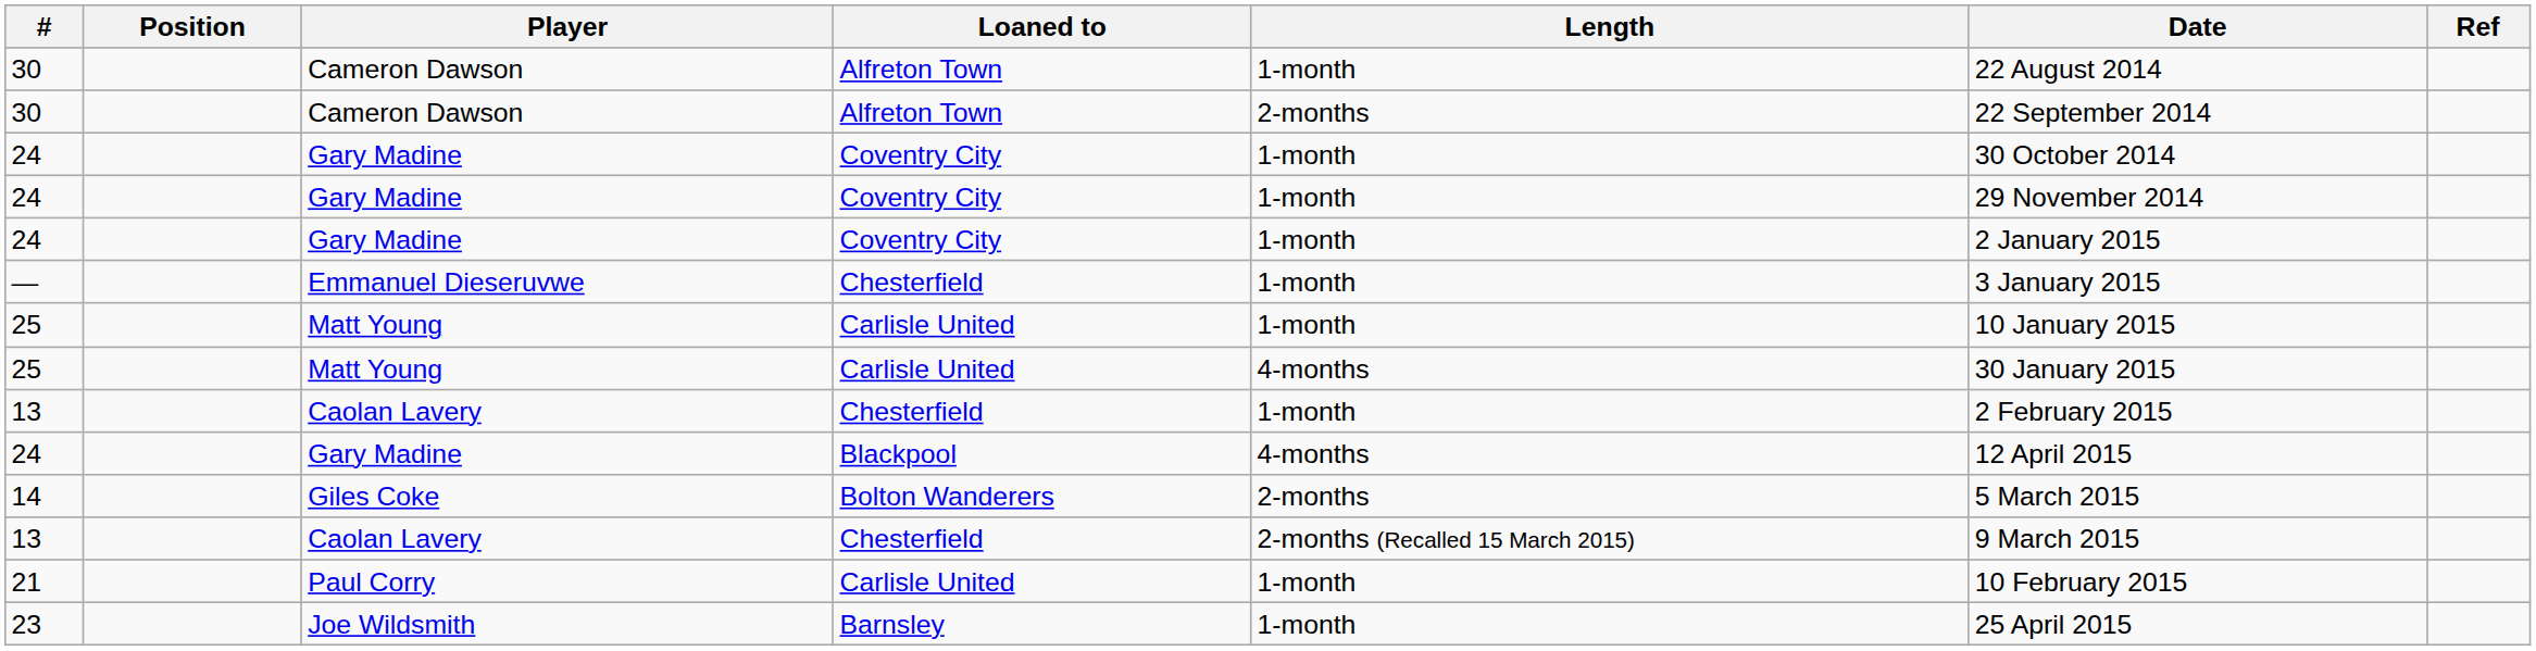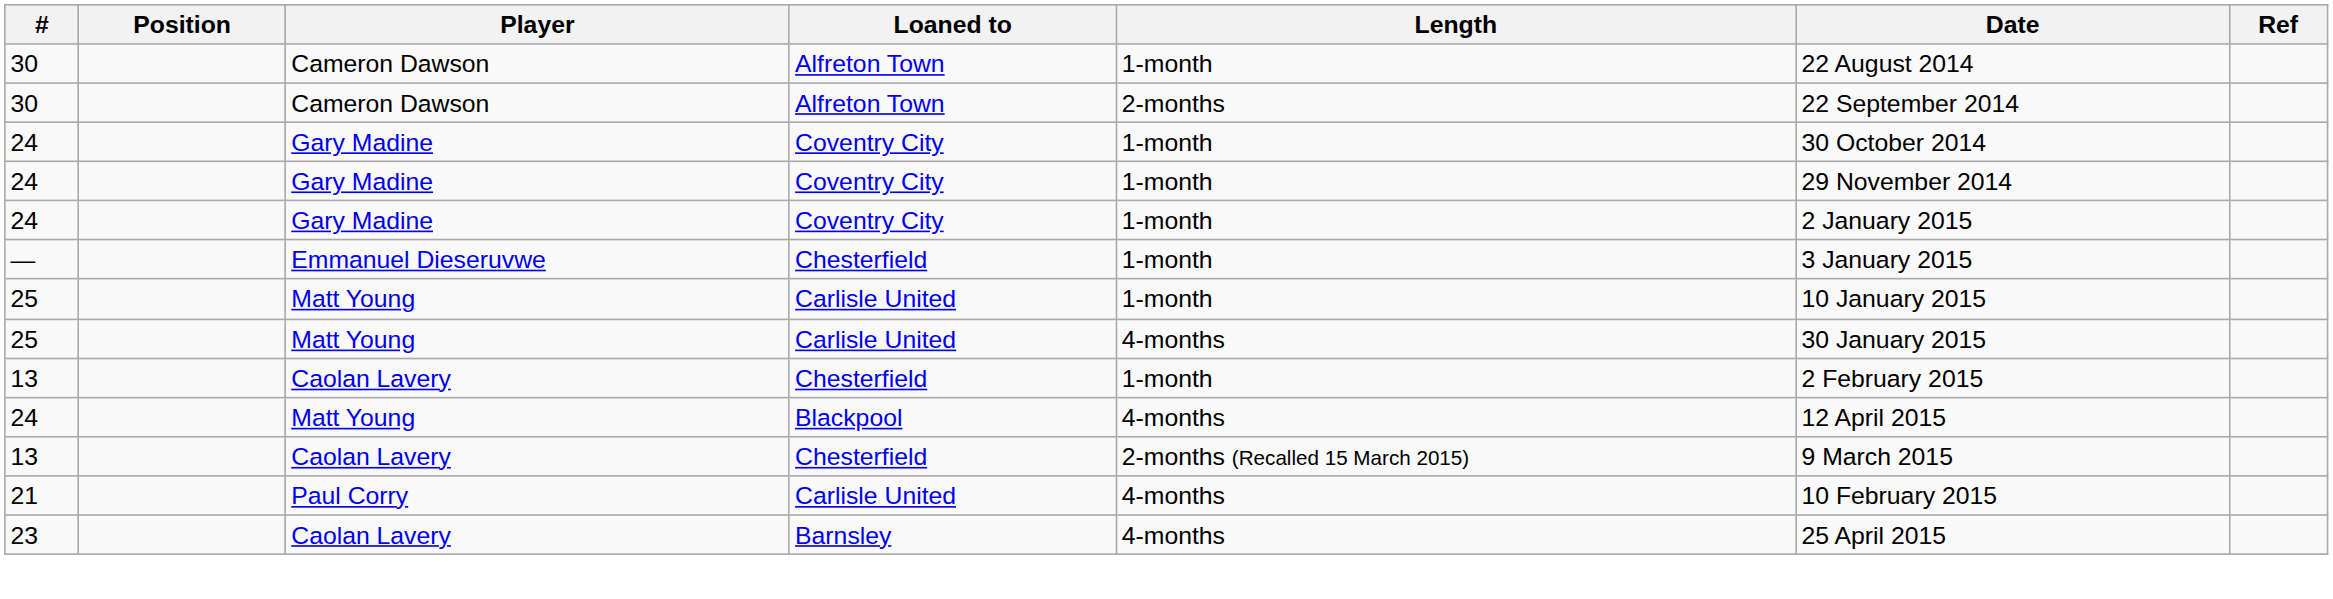24 / Blackpool | Player: Gary Madine -> Matt Young
- row: 14 | Giles Coke | Bolton Wanderers | 2-months | 5 March 2015
21 | Length: 1-month -> 4-months
23 | Player: Joe Wildsmith -> Caolan Lavery
23 | Length: 1-month -> 4-months
